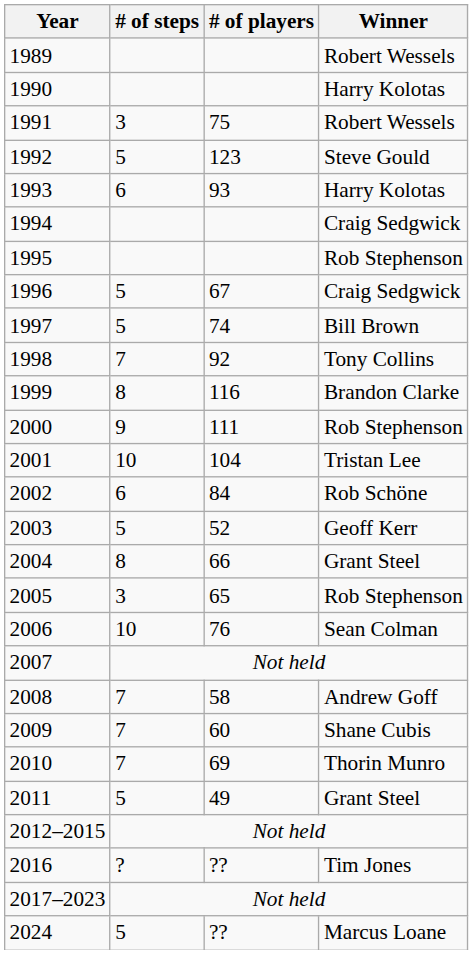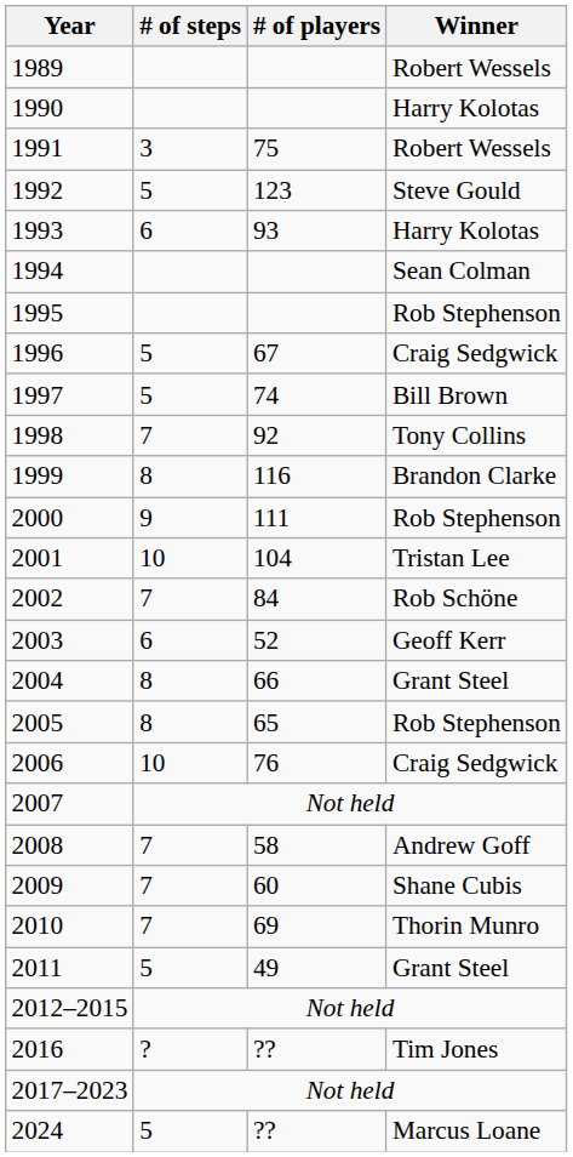1994 | Winner: Craig Sedgwick -> Sean Colman
2002 | # of steps: 6 -> 7
2003 | # of steps: 5 -> 6
2005 | # of steps: 3 -> 8
2006 | Winner: Sean Colman -> Craig Sedgwick
